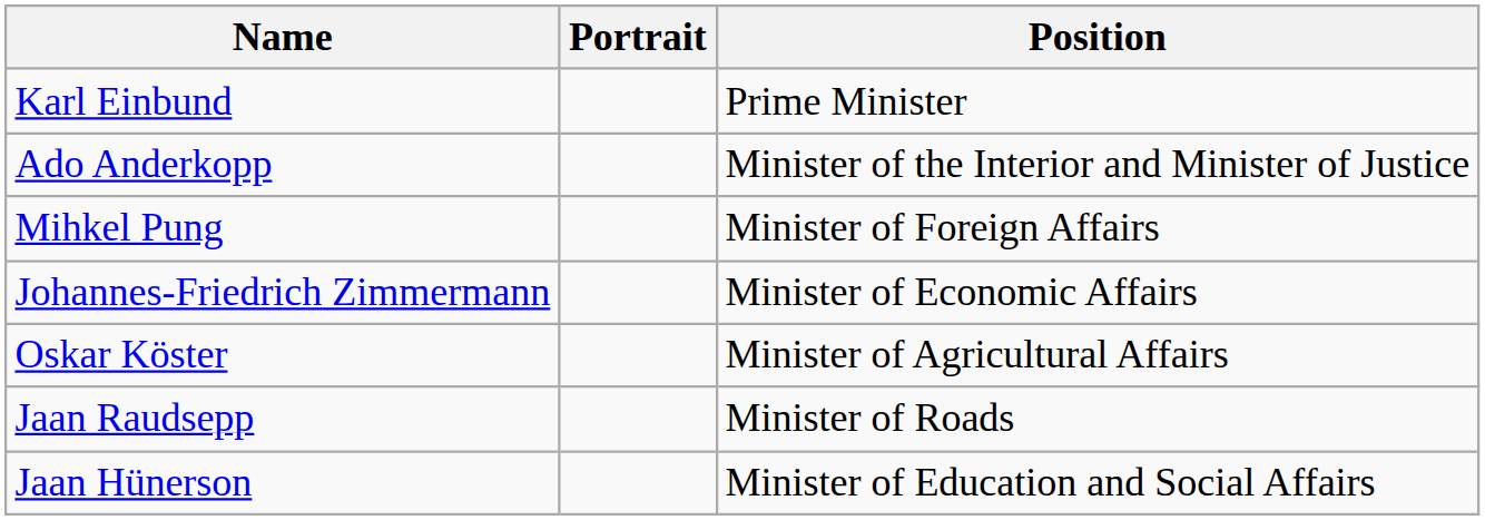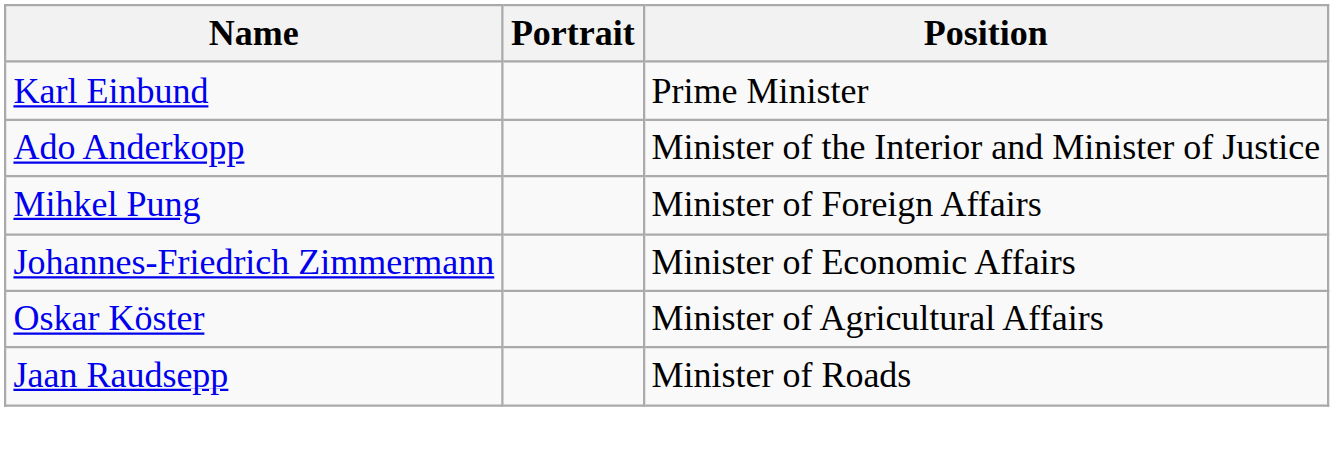- row: Jaan Hünerson | Minister of Education and Social Affairs
